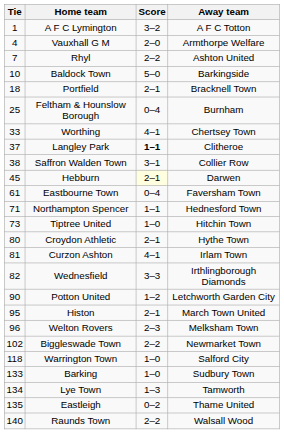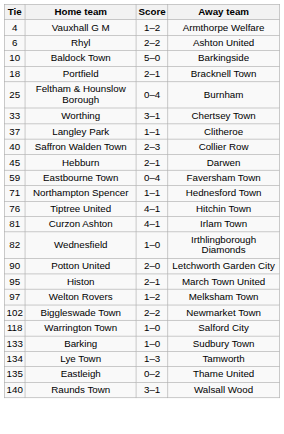- row: 1 | A F C Lymington | 3–2 | A F C Totton
Vauxhall G M | Score: 2–0 -> 1–2
Rhyl | Tie: 7 -> 6
Worthing | Score: 4–1 -> 3–1
Langley Park | Score: bold -> normal
Saffron Walden Town | Tie: 38 -> 40
Saffron Walden Town | Score: 3–1 -> 2–3
Hebburn | Score: lightyellow background -> no background
Eastbourne Town | Tie: 61 -> 59
Tiptree United | Tie: 73 -> 76
Tiptree United | Score: 1–0 -> 4–1
- row: 80 | Croydon Athletic | 2–1 | Hythe Town
Wednesfield | Score: 3–3 -> 1–0
Potton United | Score: 1–2 -> 2–0
Welton Rovers | Tie: 96 -> 97
Welton Rovers | Score: 2–3 -> 1–2
Raunds Town | Score: 2–2 -> 3–1
